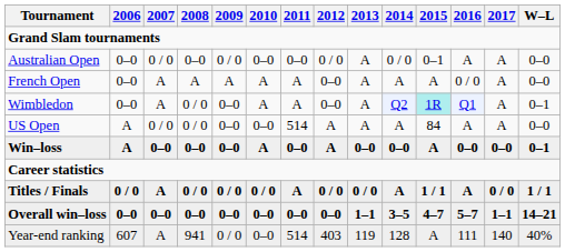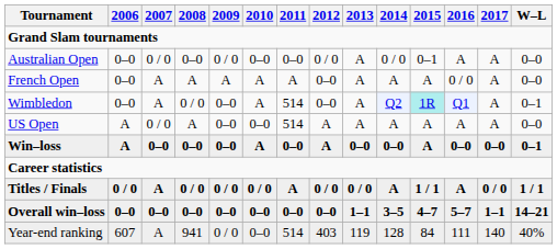Wimbledon | 2011: A -> 514
US Open | 2008: 0 / 0 -> A
US Open | 2015: 84 -> A
Year-end ranking | 2015: A -> 84
